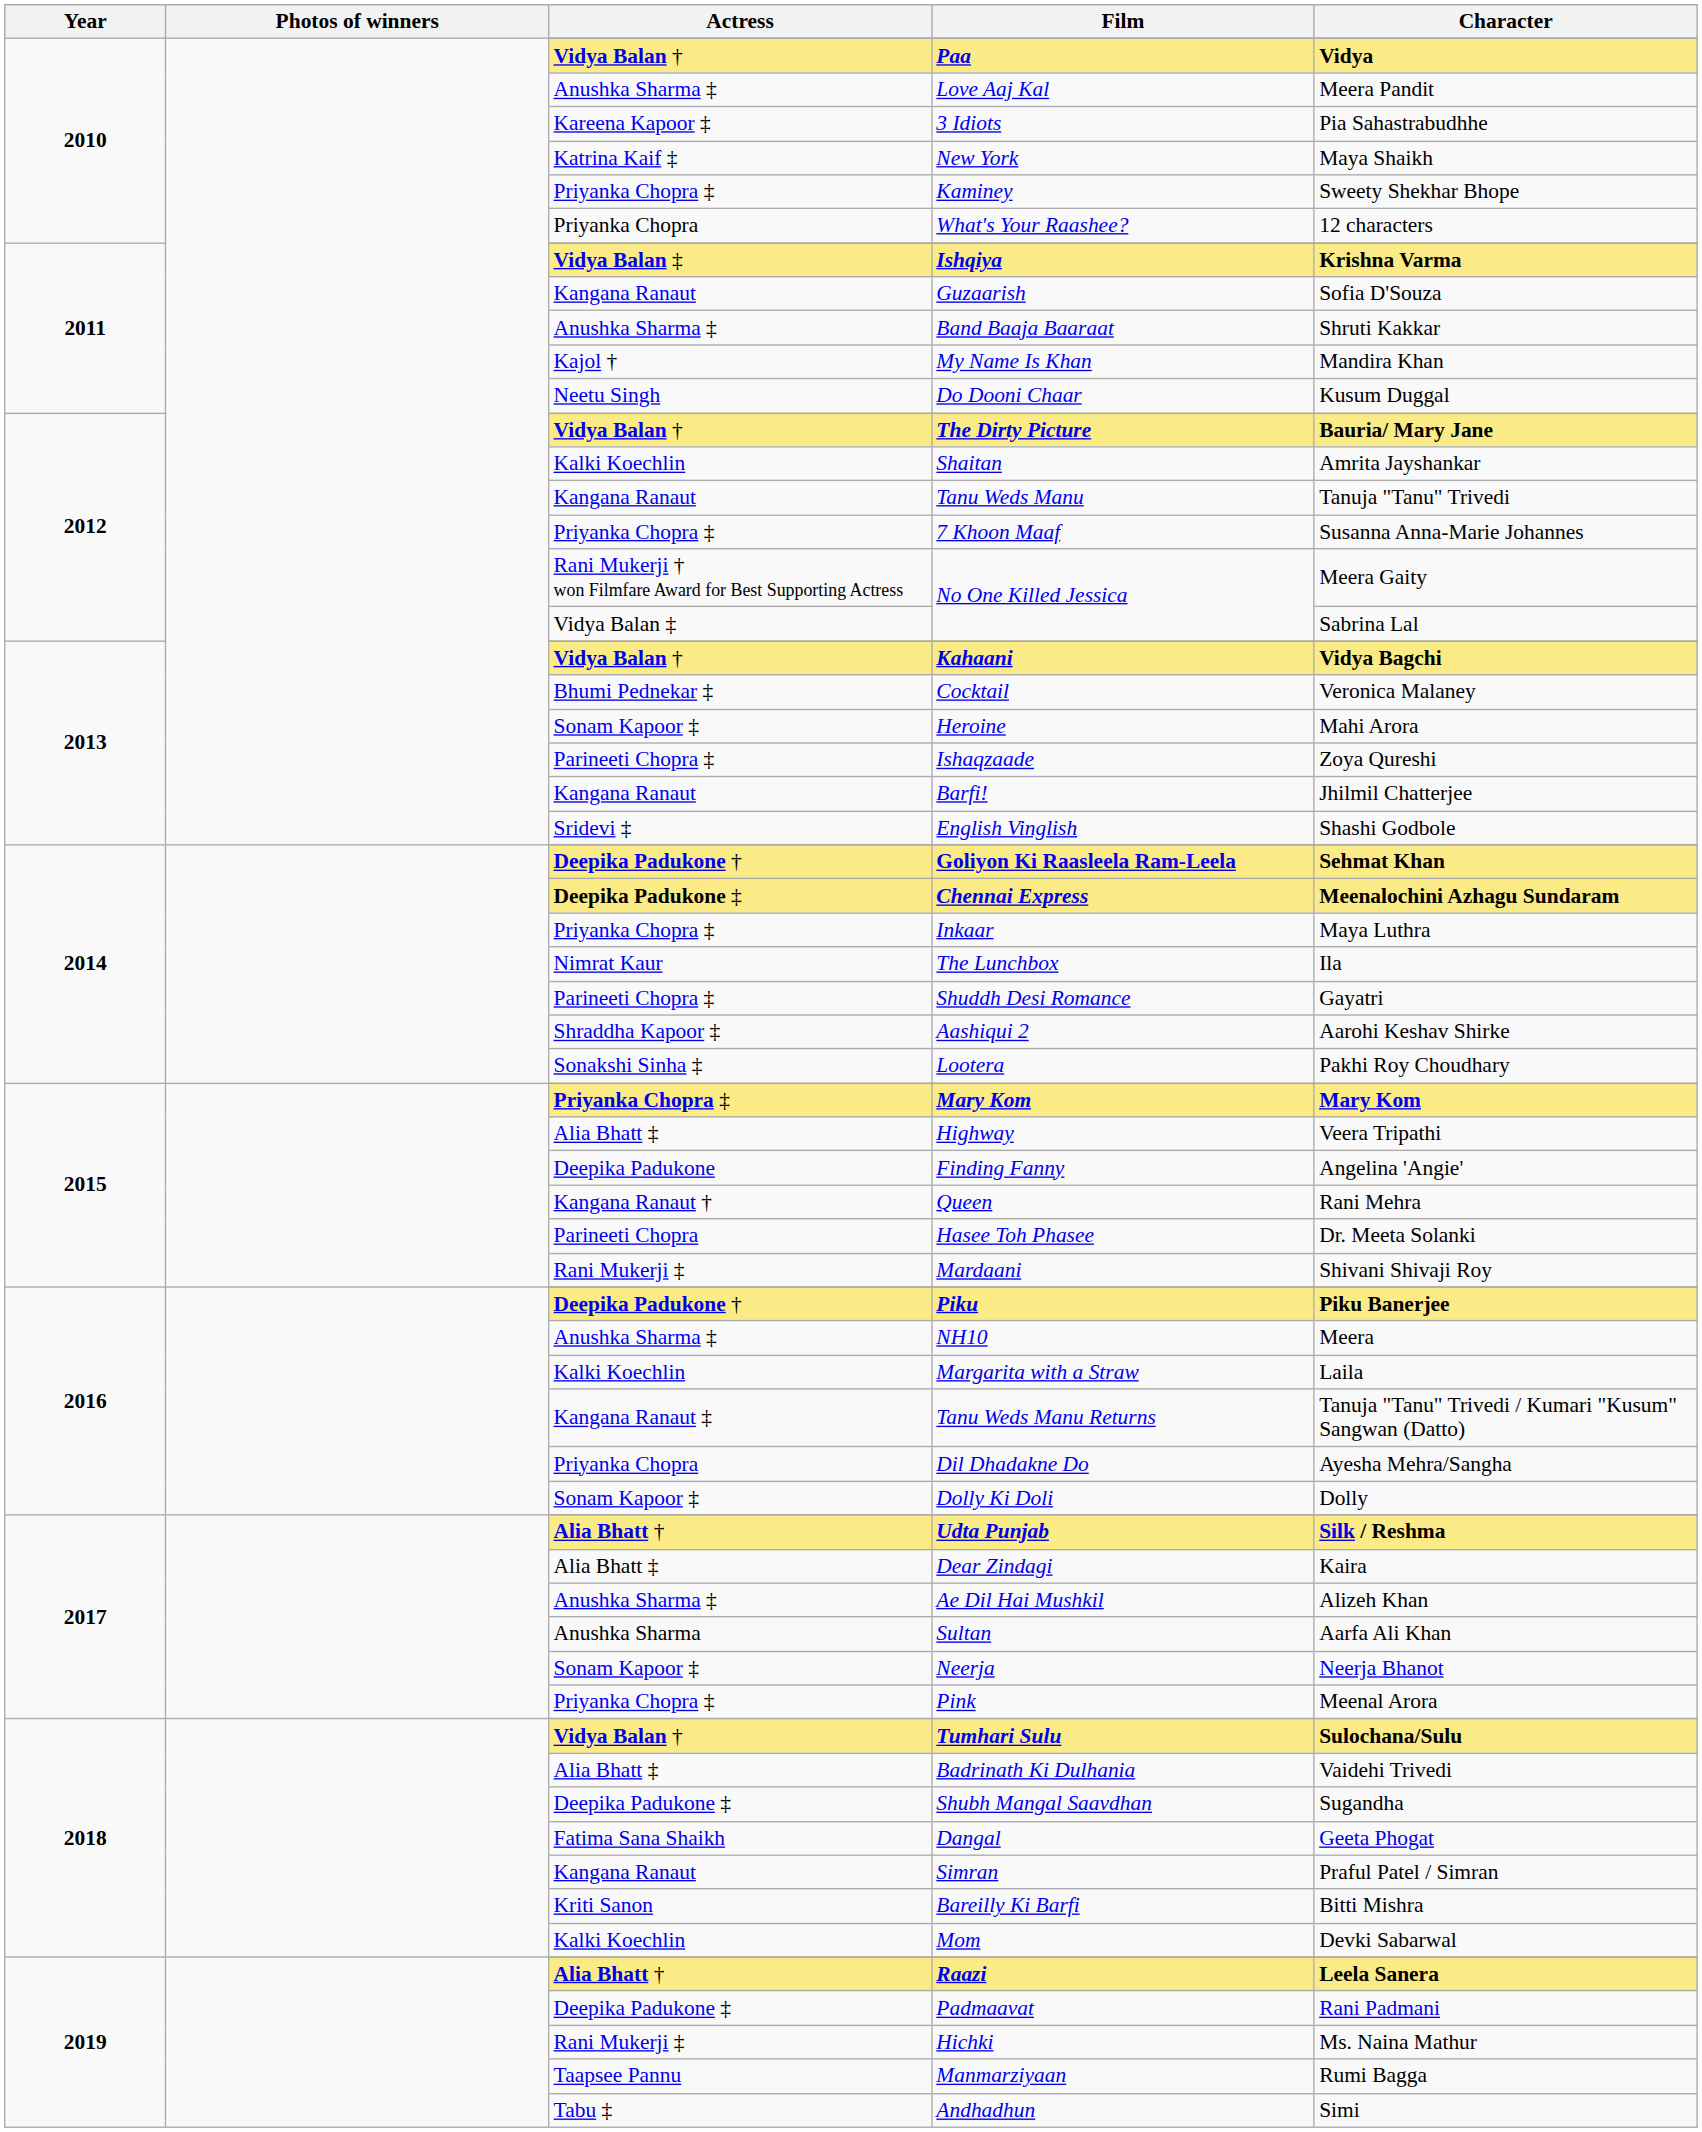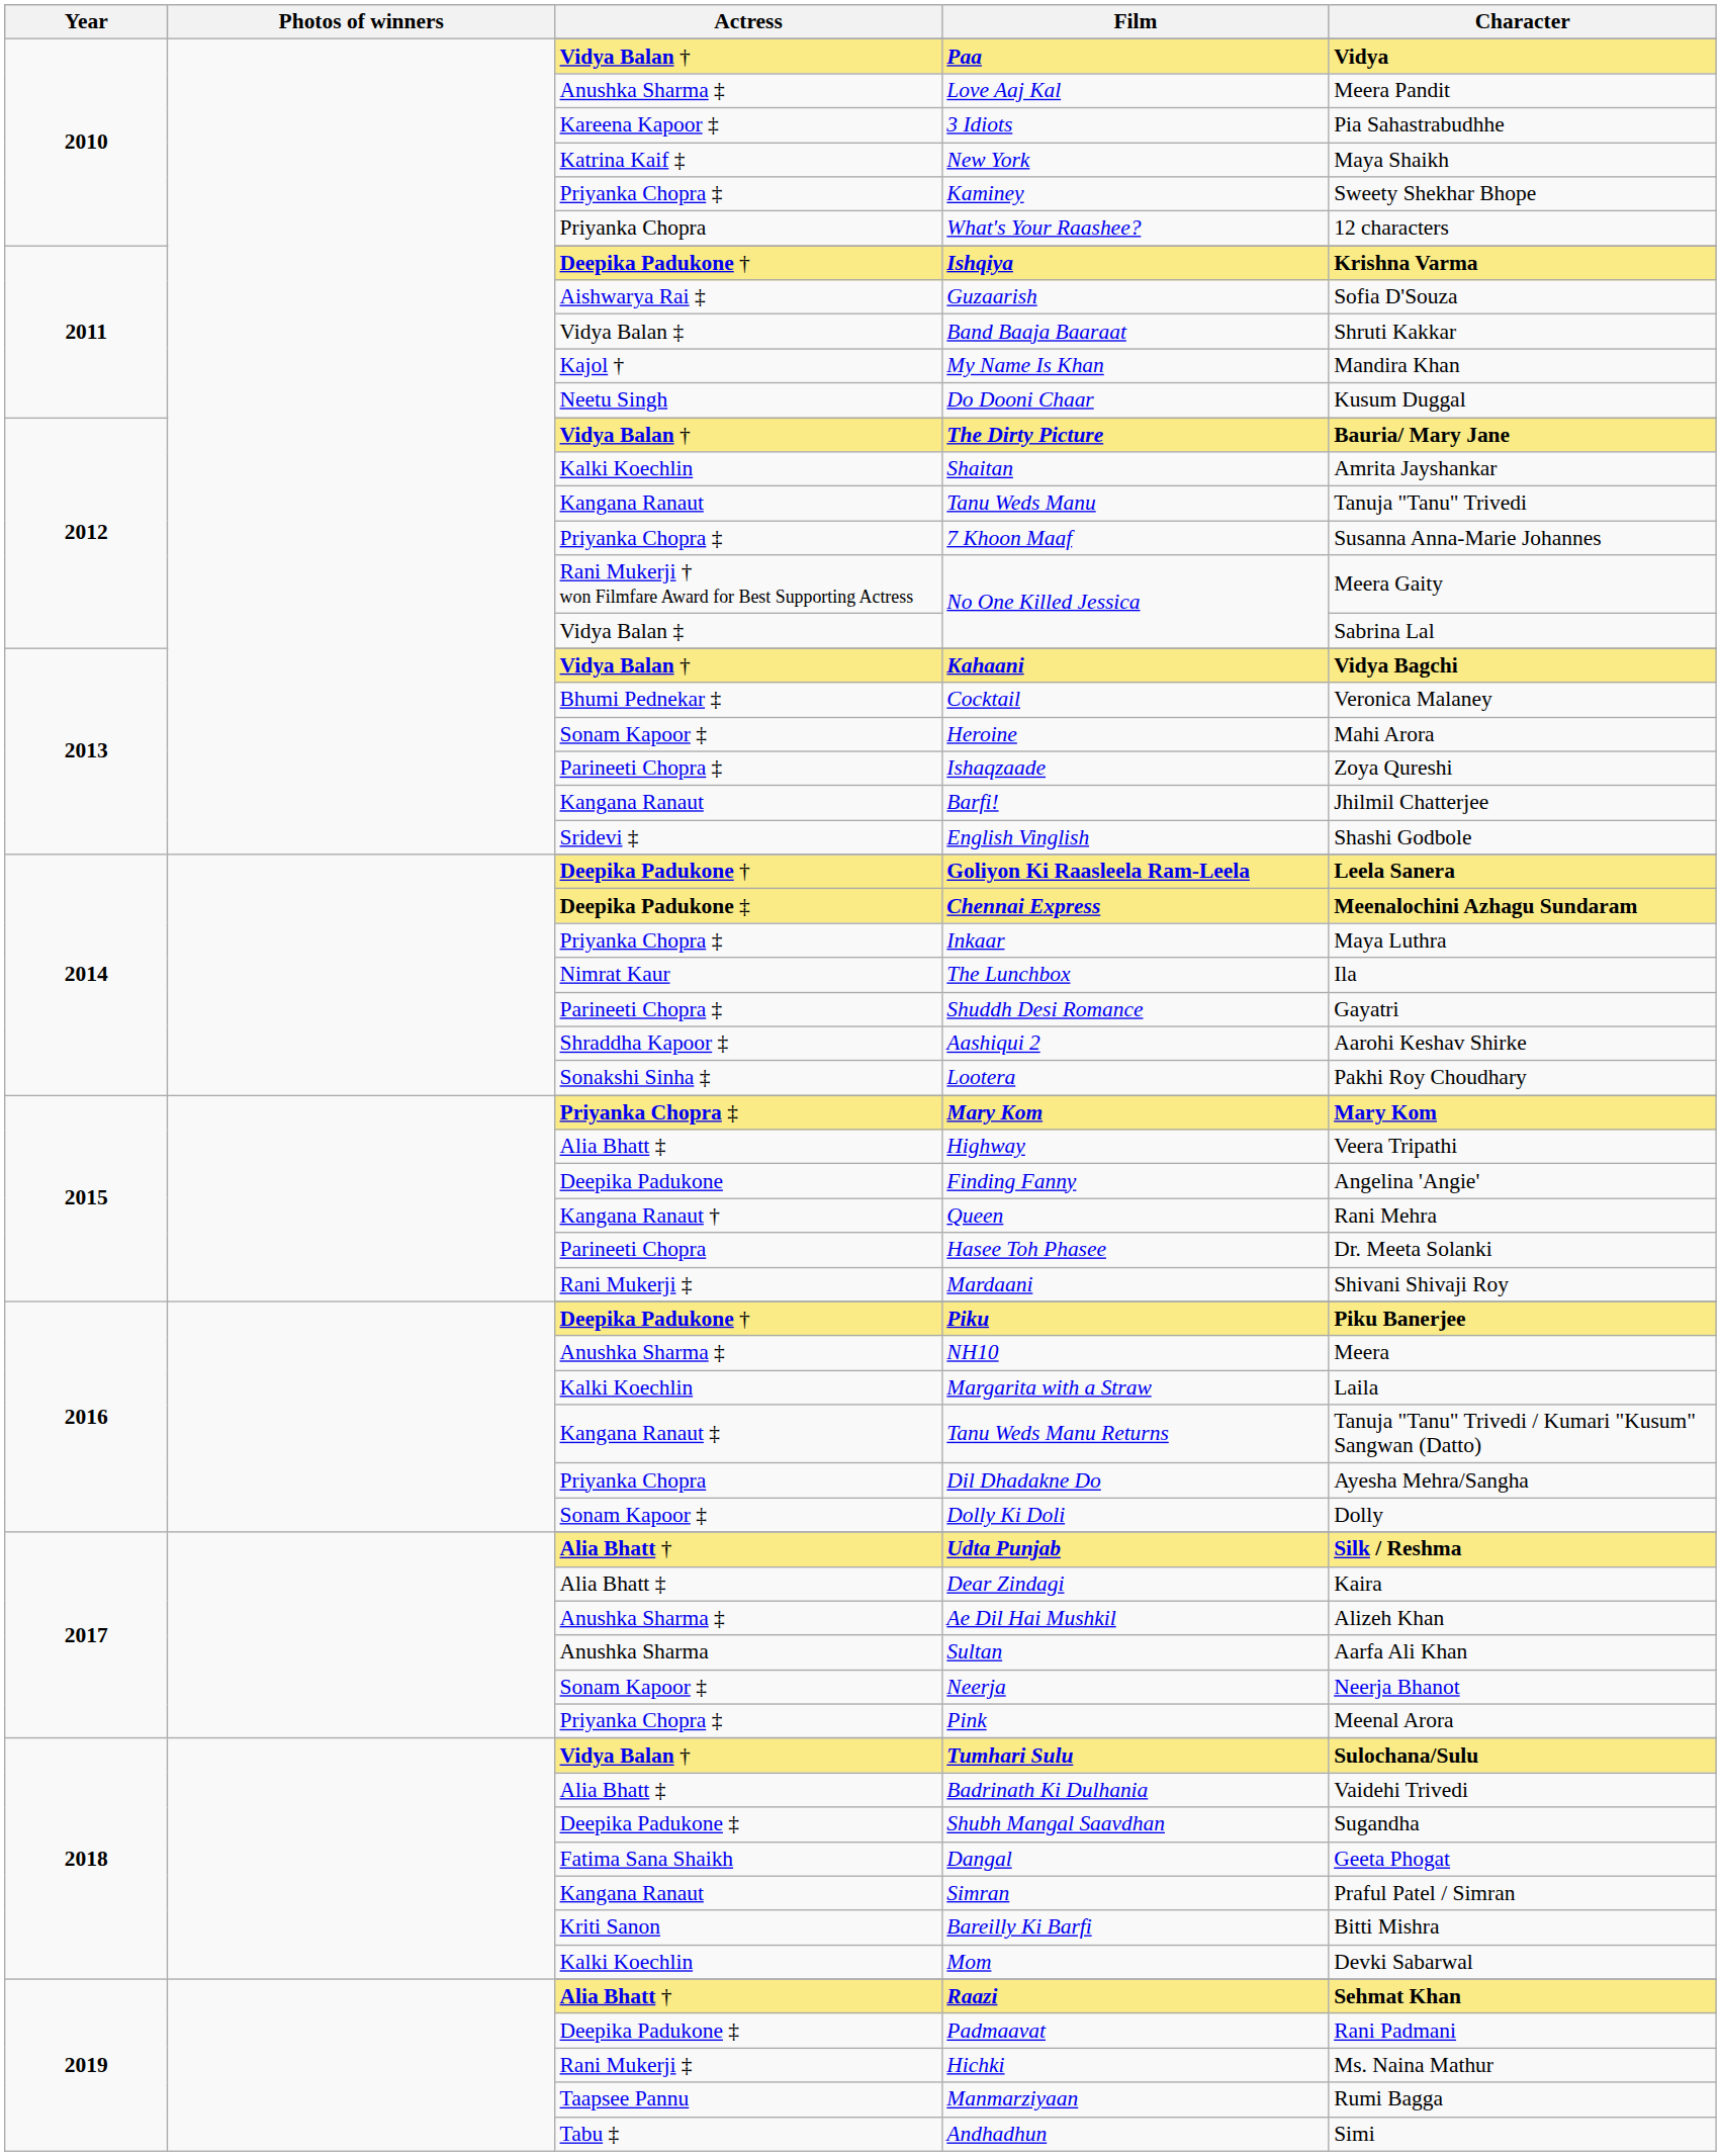Ishqiya | Actress: Vidya Balan ‡ -> Deepika Padukone †
Guzaarish | Actress: Kangana Ranaut -> Aishwarya Rai ‡
Band Baaja Baaraat | Actress: Anushka Sharma ‡ -> Vidya Balan ‡
Goliyon Ki Raasleela Ram-Leela | Character: Sehmat Khan -> Leela Sanera
Raazi | Character: Leela Sanera -> Sehmat Khan
